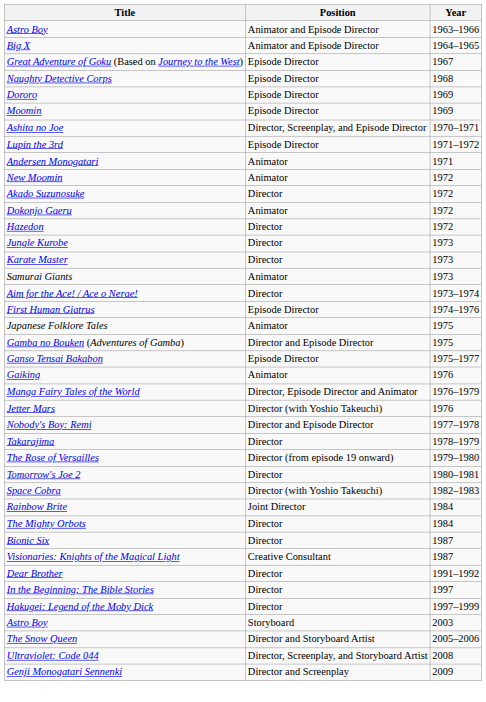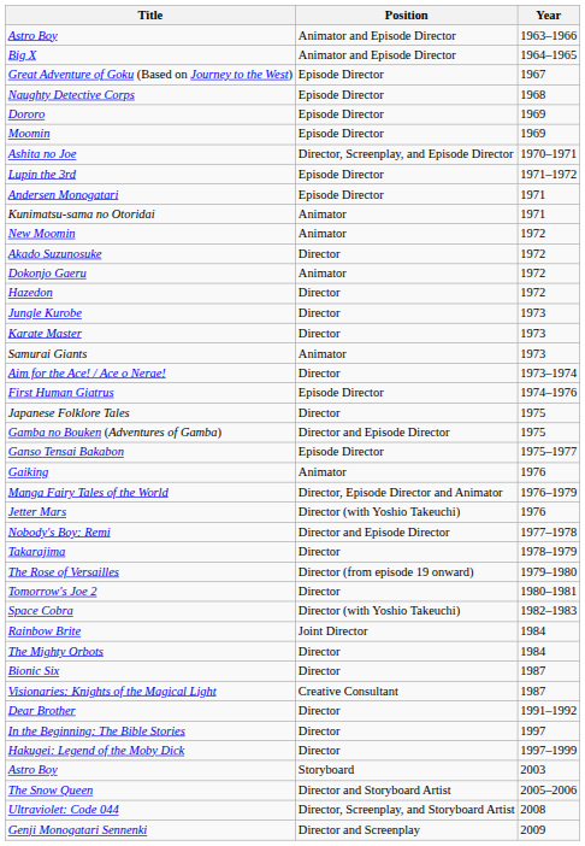Andersen Monogatari | Position: Animator -> Episode Director
+ row: Kunimatsu-sama no Otoridai | Animator | 1971
Japanese Folklore Tales | Position: Animator -> Director
